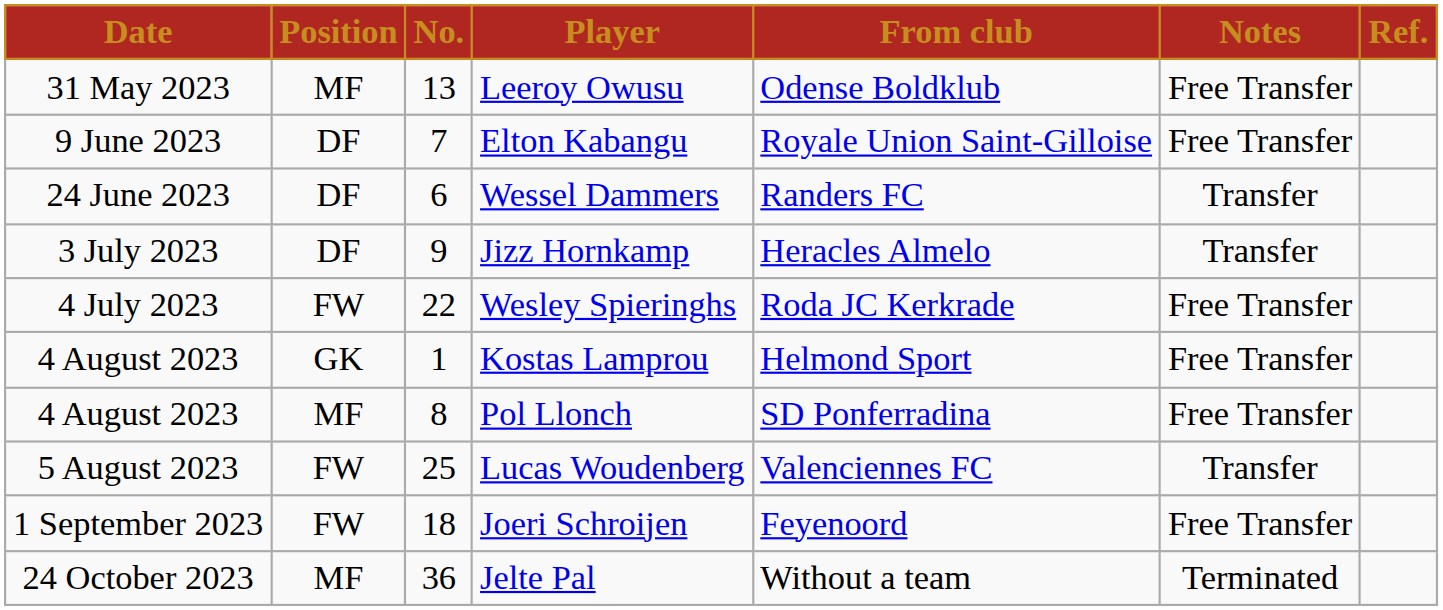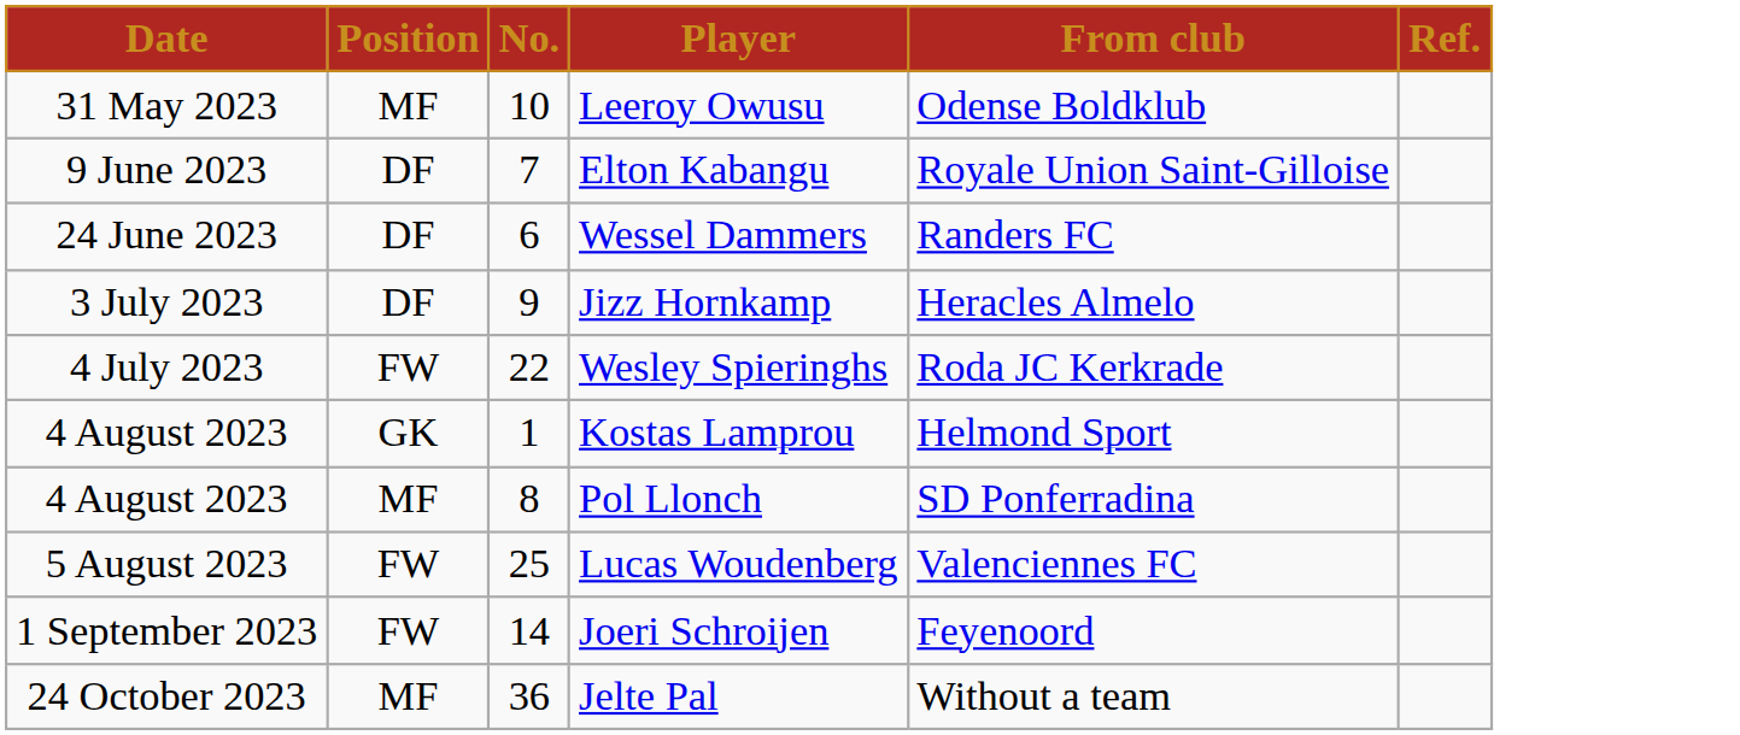- column: Notes | Free Transfer | Free Transfer | Transfer | Transfer | Free Transfer | Free Transfer | Free Transfer | Transfer | Free Transfer | Terminated
Leeroy Owusu | No.: 13 -> 10
Joeri Schroijen | No.: 18 -> 14
